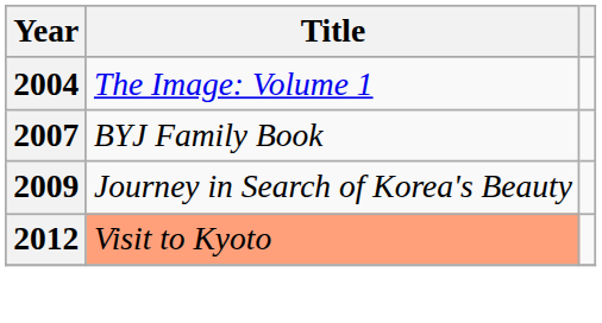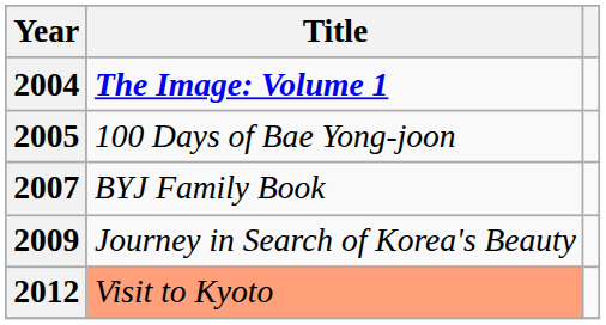2004 | Title: normal -> bold
+ row: 2005 | 100 Days of Bae Yong-joon
